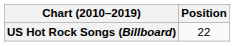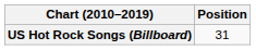US Hot Rock Songs (Billboard) | Position: 22 -> 31
